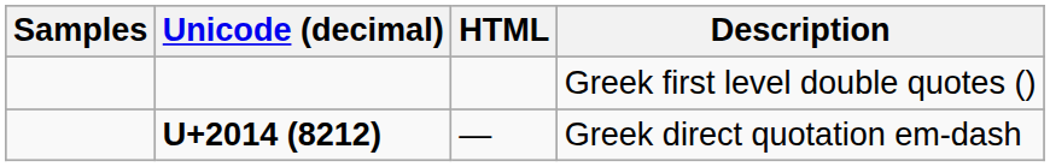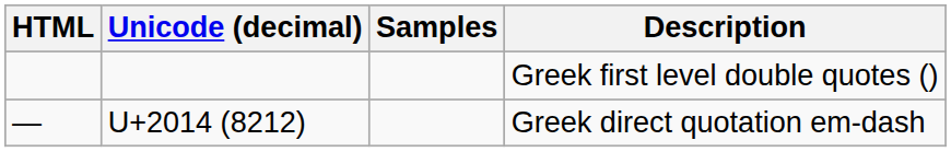columns swapped: Samples <-> HTML
Greek direct quotation em-dash | Unicode (decimal): bold -> normal
